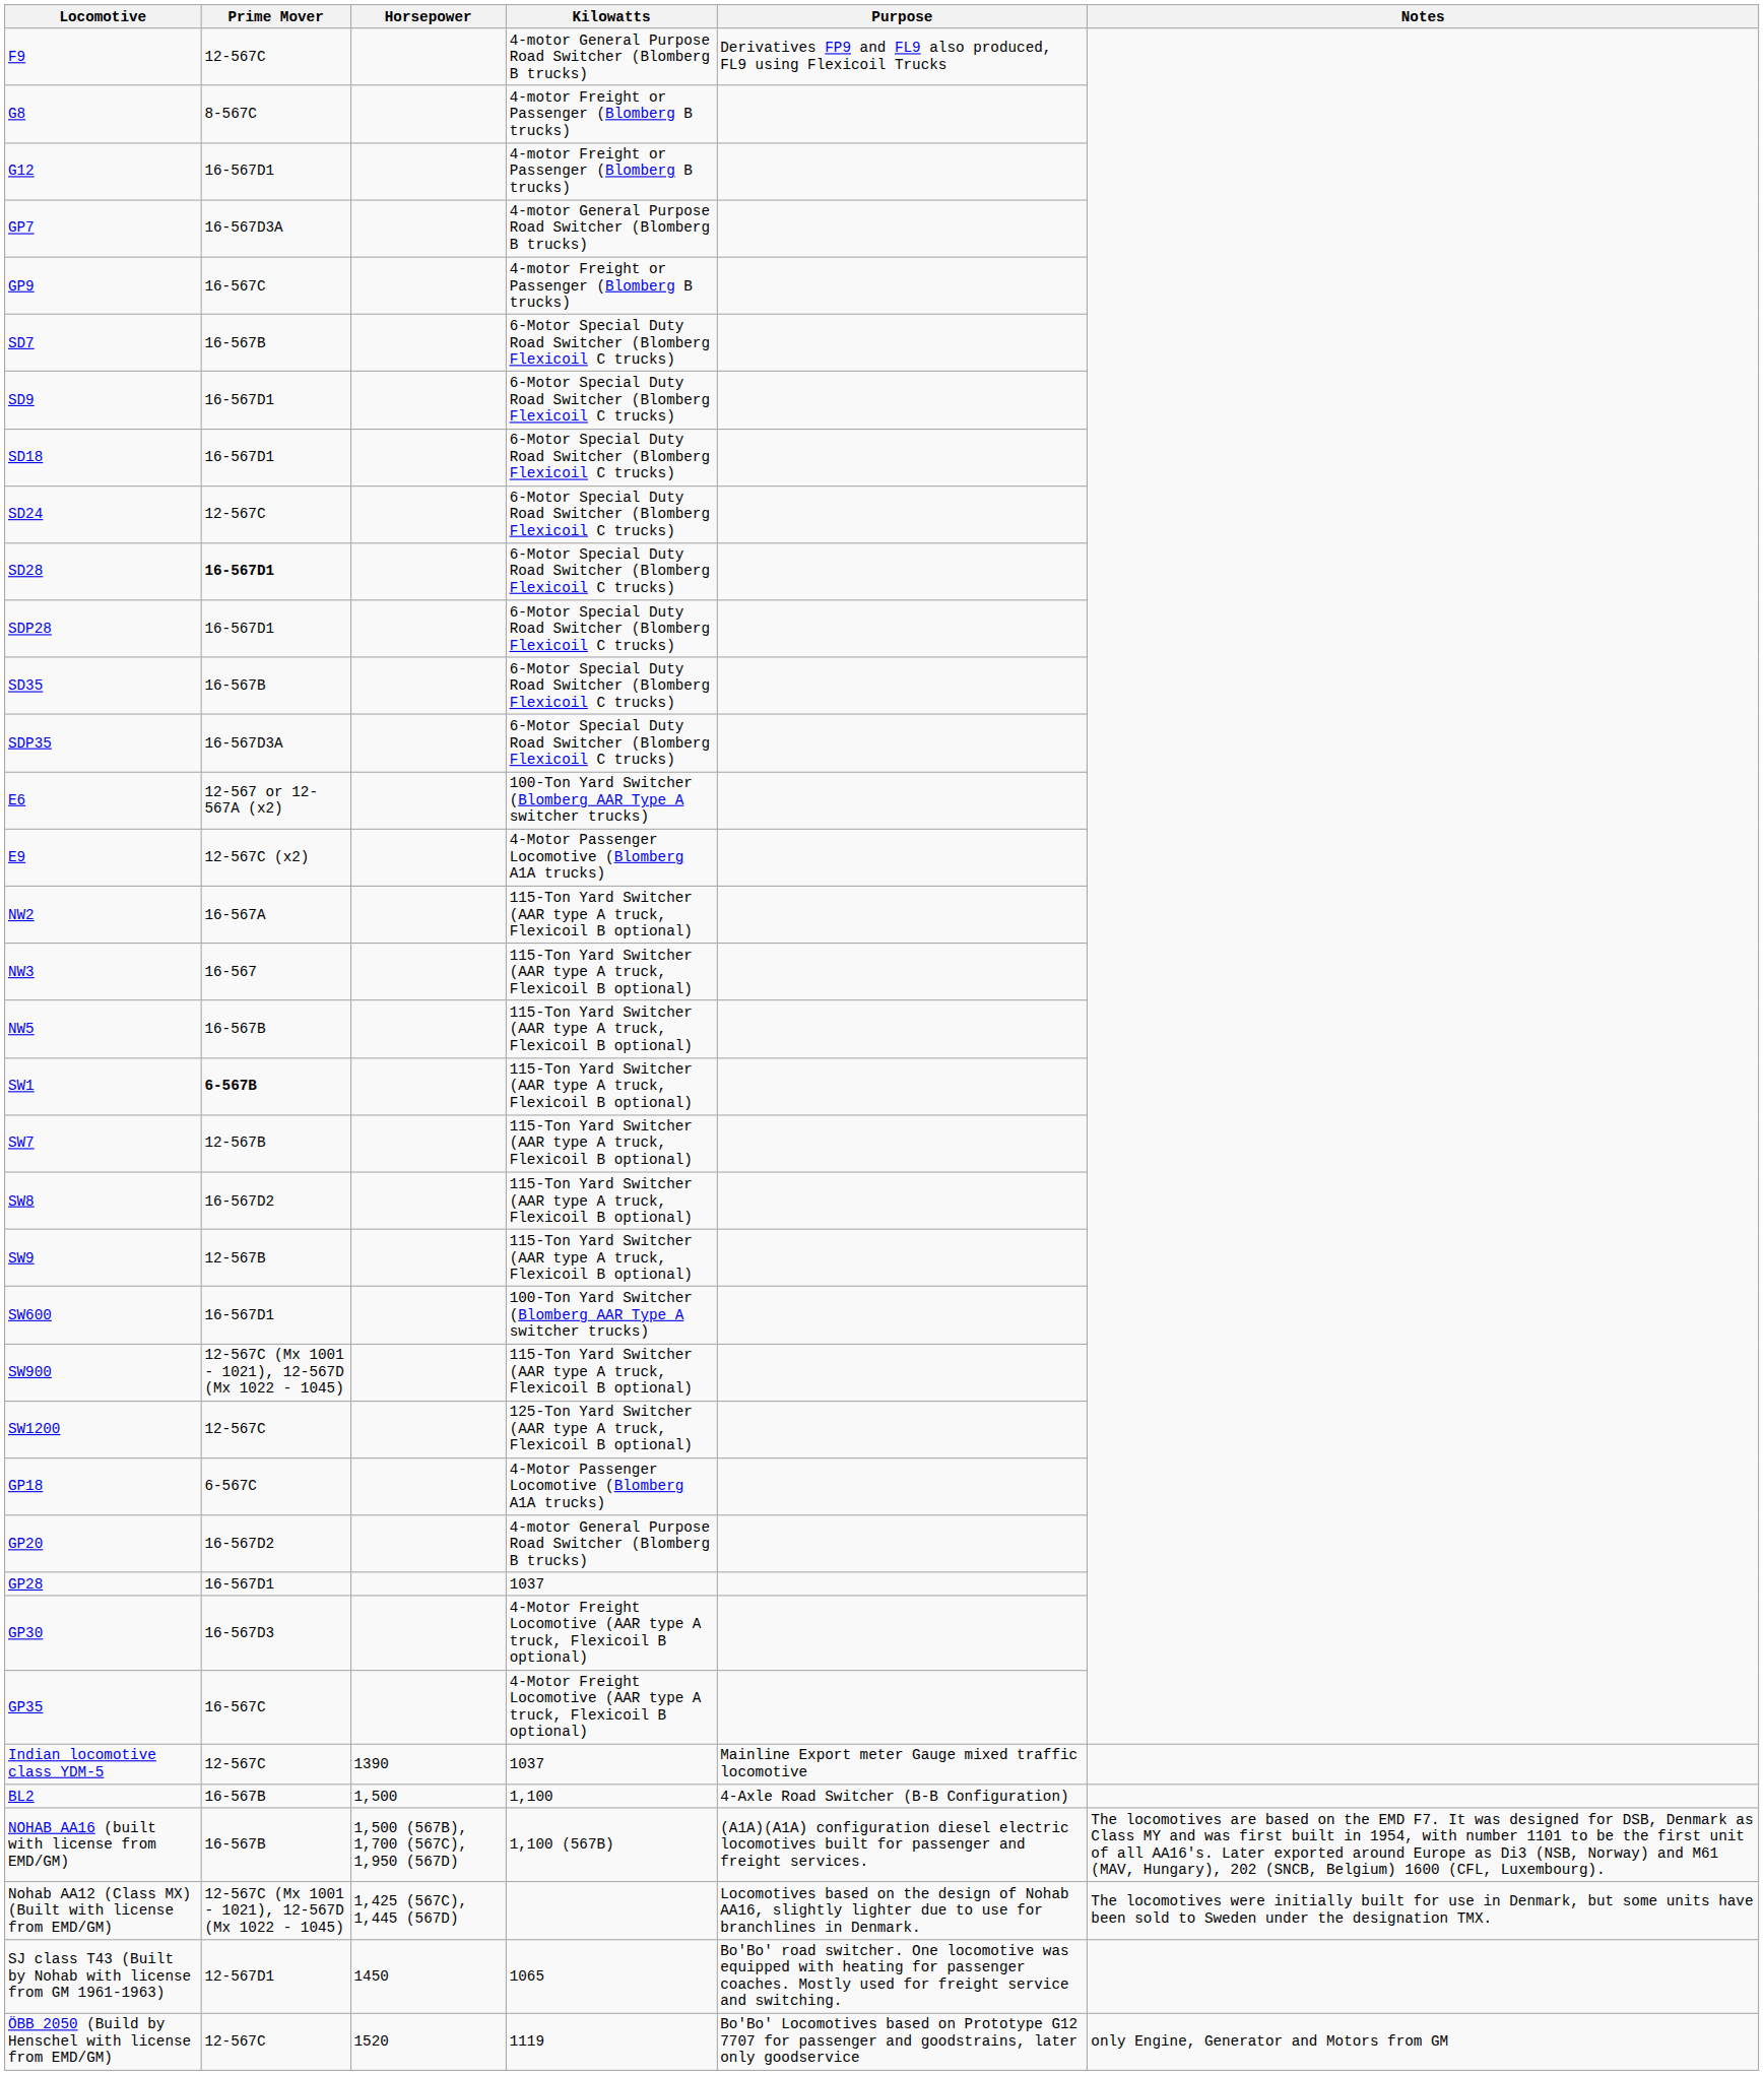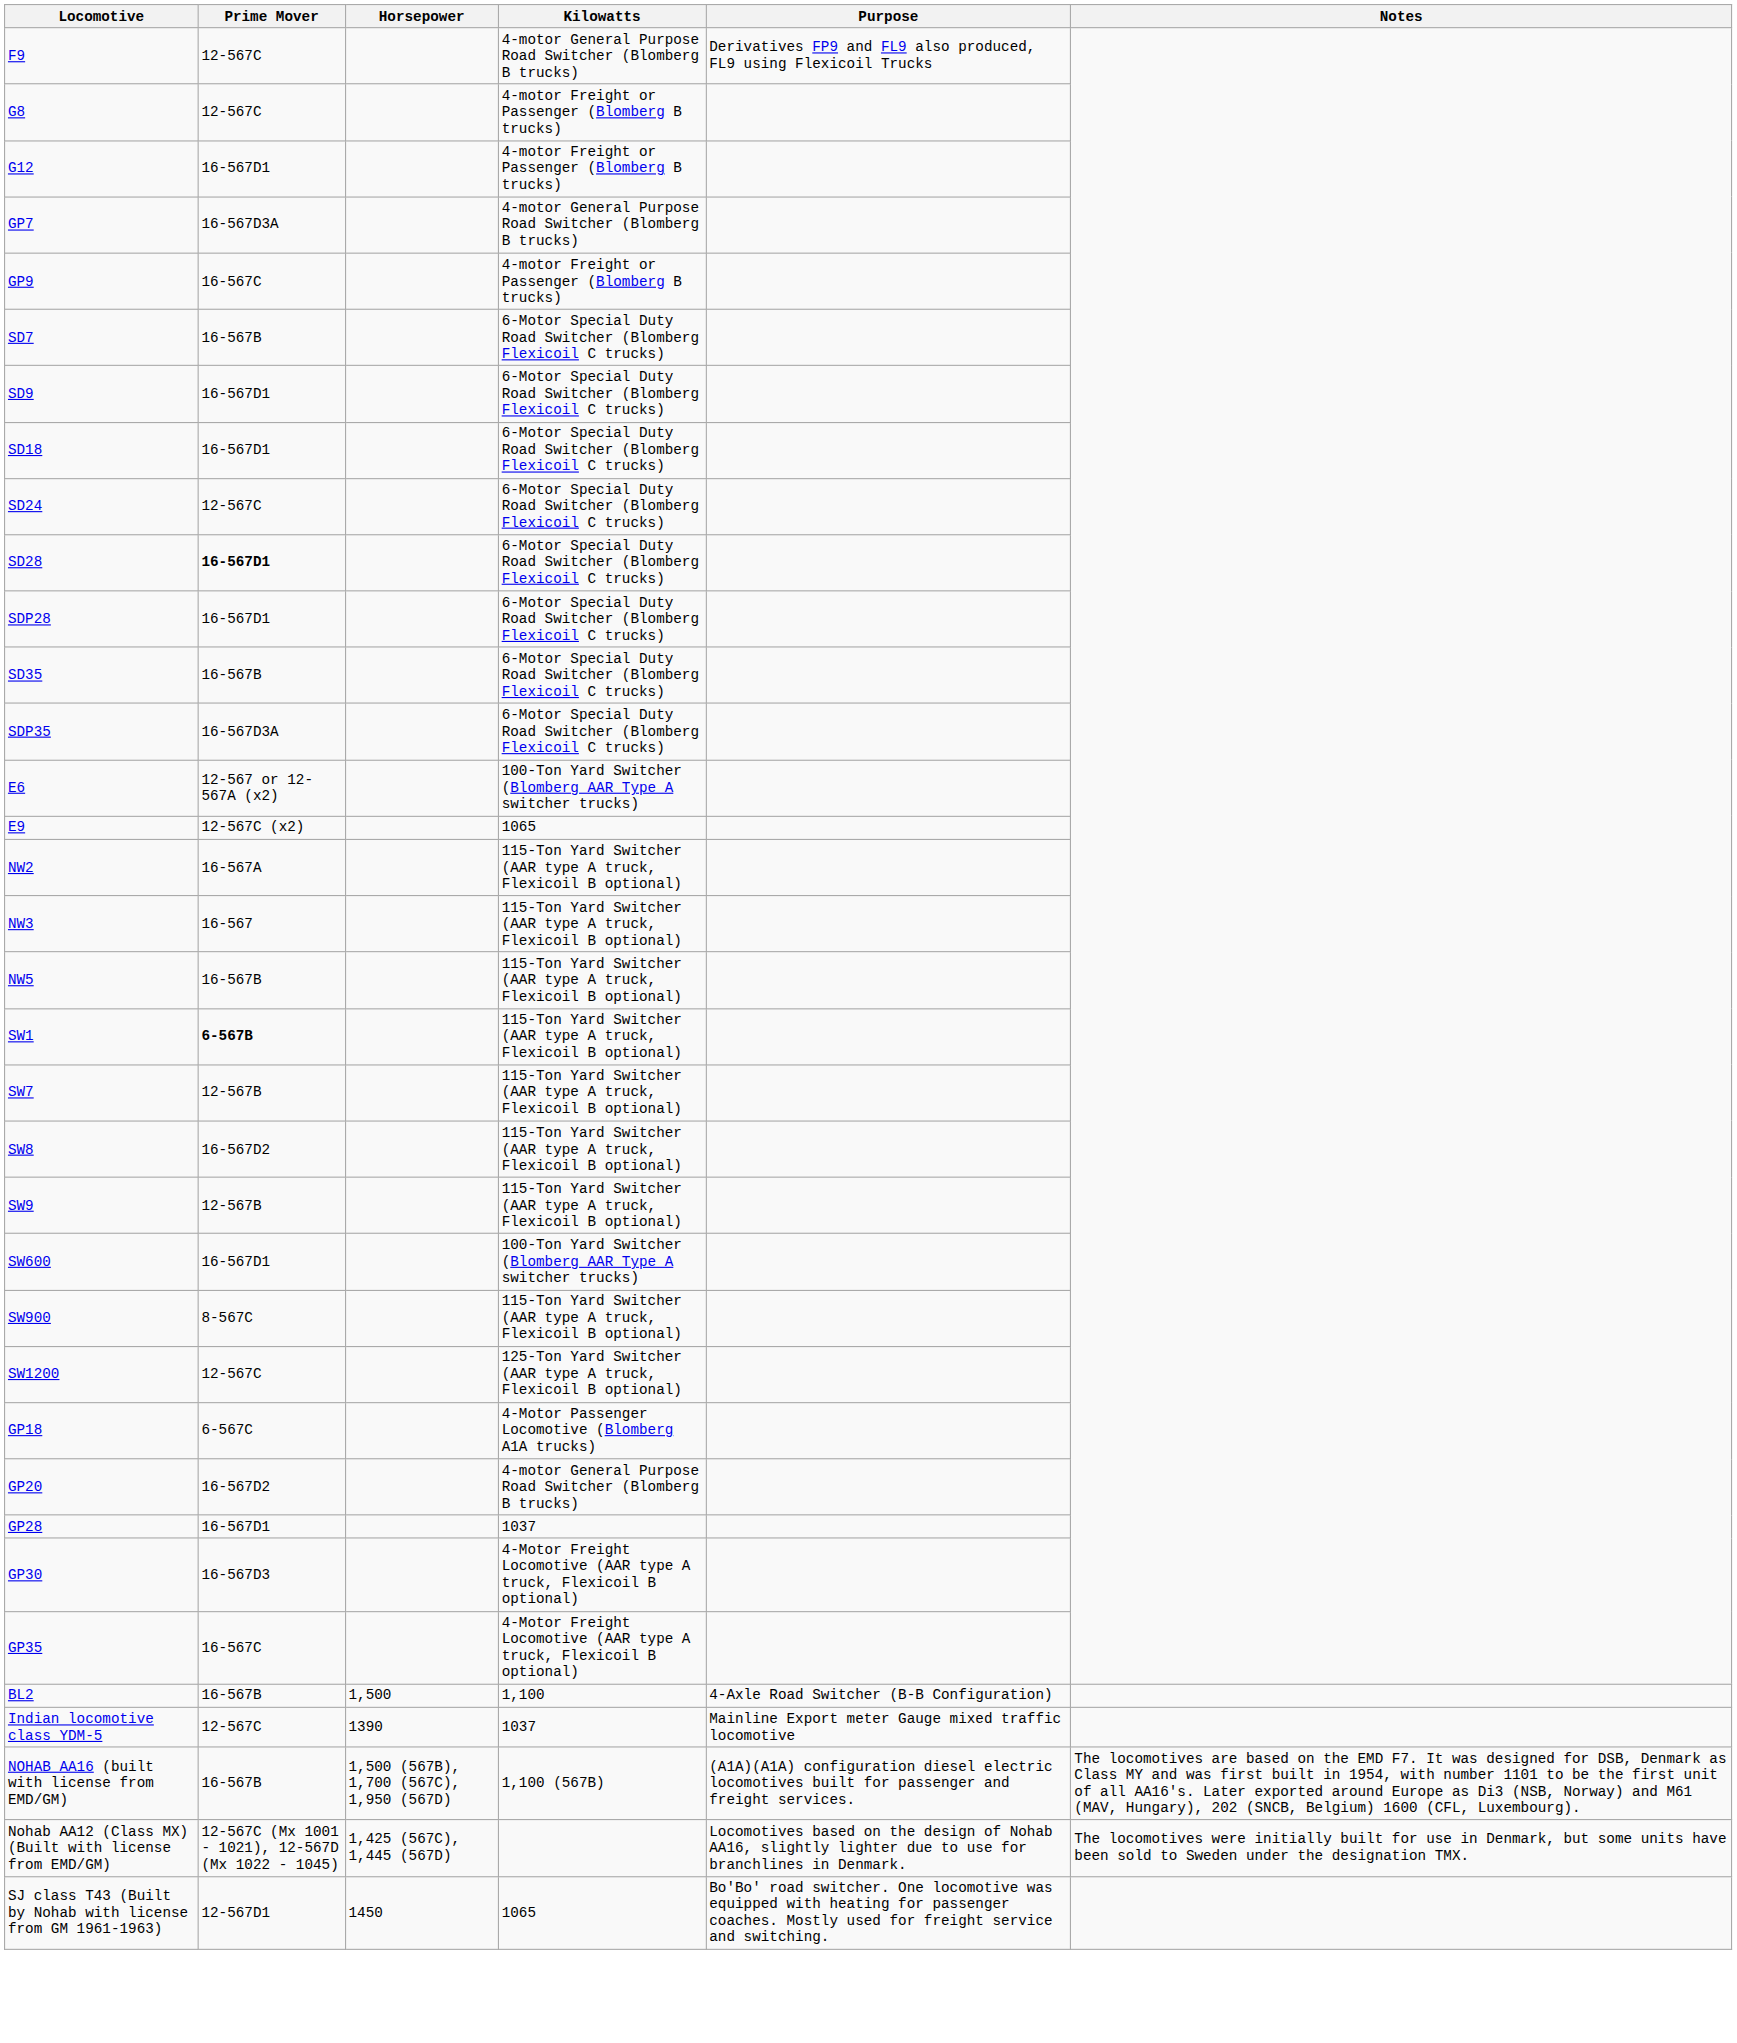G8 | Prime Mover: 8-567C -> 12-567C
E9 | Kilowatts: 4-Motor Passenger Locomotive (Blomberg A1A trucks) -> 1065
SW900 | Prime Mover: 12-567C (Mx 1001 - 1021), 12-567D (Mx 1022 - 1045) -> 8-567C
rows swapped: BL2 <-> Indian locomotive class YDM-5
- row: ÖBB 2050 (Build by Henschel with license from EMD/GM) | 12-567C | 1520 | 1119 | Bo'Bo' Locomotives based on Prototype G12 7707 for passenger and goodstrains, later only goodservice | only Engine, Generator and Motors from GM
